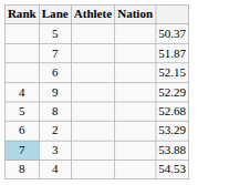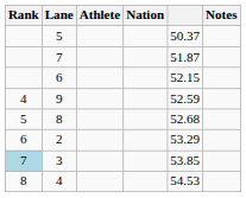+ column: Notes
9 | column 5: 52.29 -> 52.59
3 | column 5: 53.88 -> 53.85
